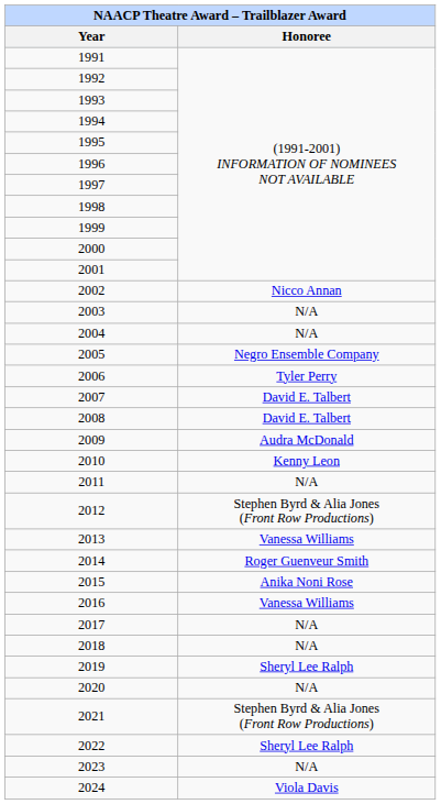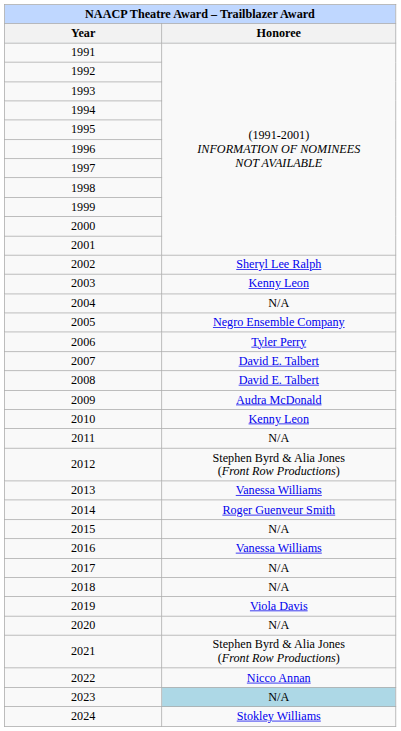2002 | Honoree: Nicco Annan -> Sheryl Lee Ralph
2003 | Honoree: N/A -> Kenny Leon
2015 | Honoree: Anika Noni Rose -> N/A
2019 | Honoree: Sheryl Lee Ralph -> Viola Davis
2022 | Honoree: Sheryl Lee Ralph -> Nicco Annan
2023 | Honoree: no background -> lightblue background
2024 | Honoree: Viola Davis -> Stokley Williams
